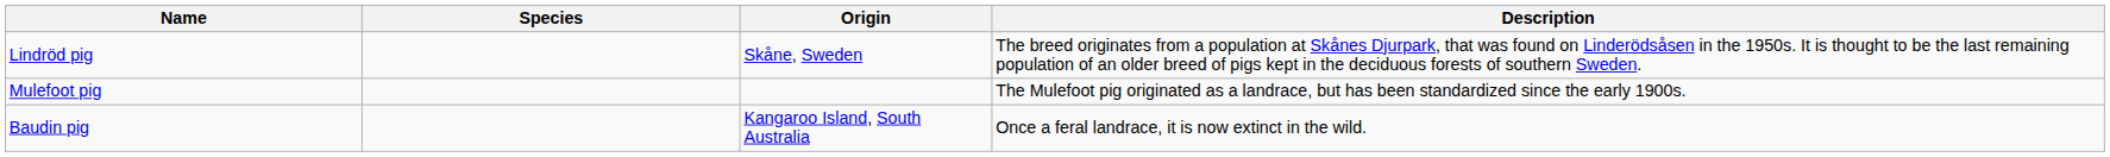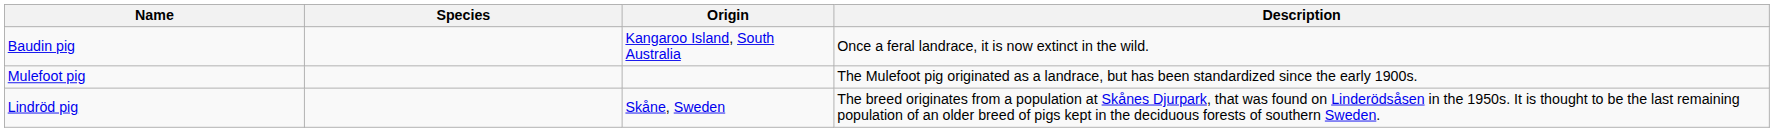rows swapped: Baudin pig <-> Lindröd pig
